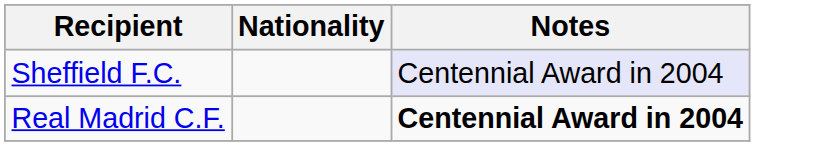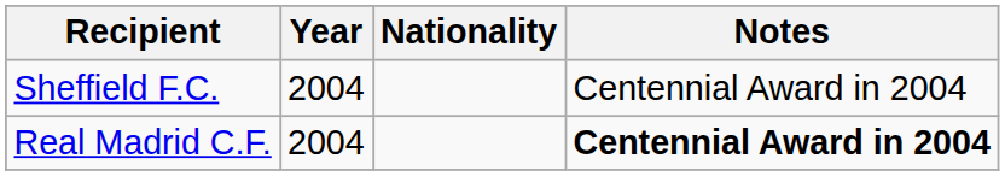+ column: Year | 2004 | 2004
Sheffield F.C. | Notes: lavender background -> no background
